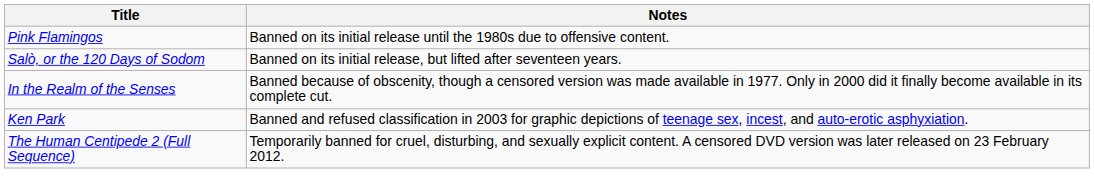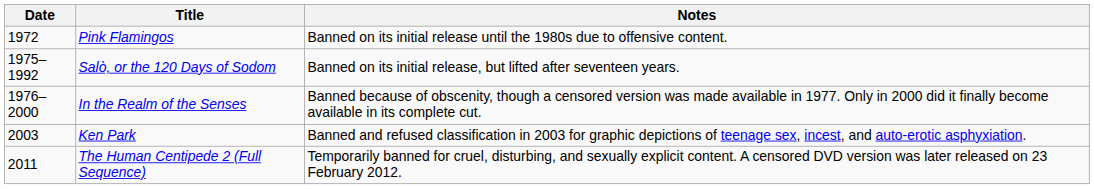+ column: Date | 1972 | 1975–1992 | 1976–2000 | 2003 | 2011
